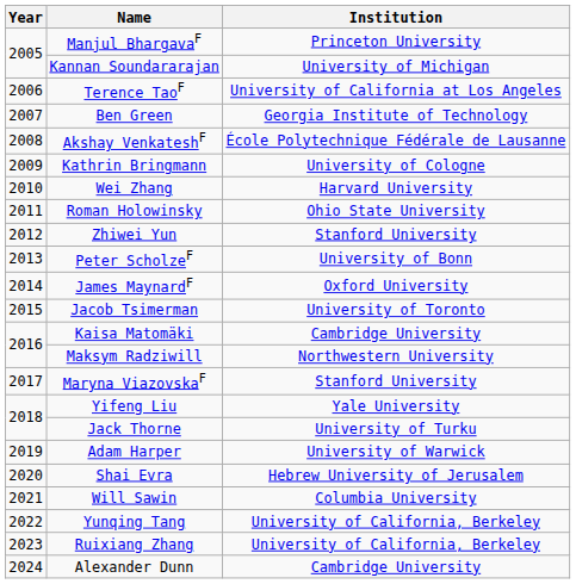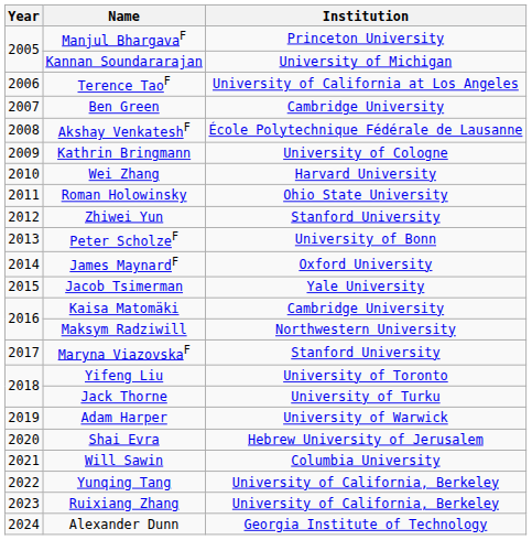Ben Green | Institution: Georgia Institute of Technology -> Cambridge University
Jacob Tsimerman | Institution: University of Toronto -> Yale University
Yifeng Liu | Institution: Yale University -> University of Toronto
Alexander Dunn | Institution: Cambridge University -> Georgia Institute of Technology
